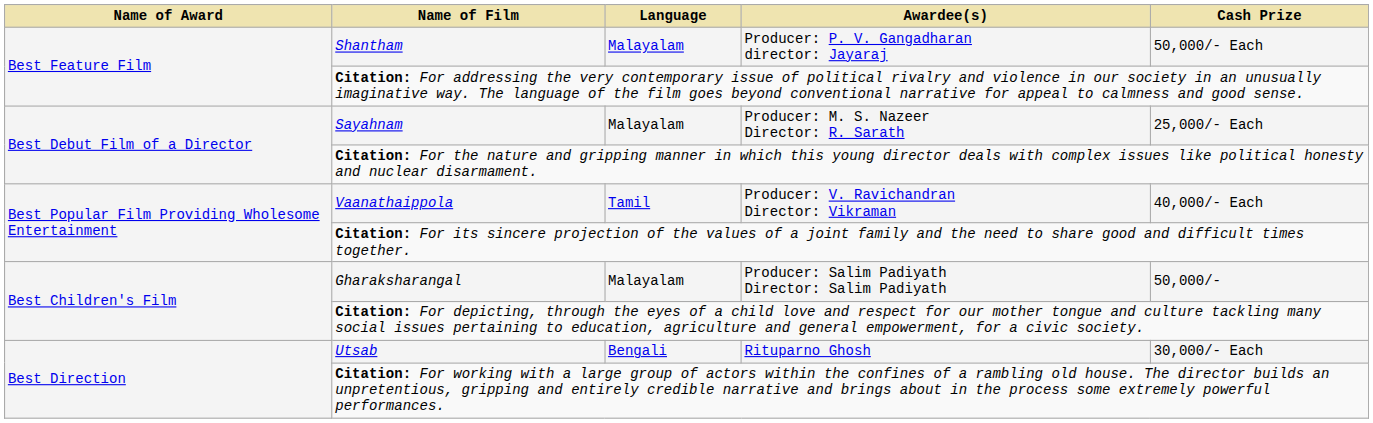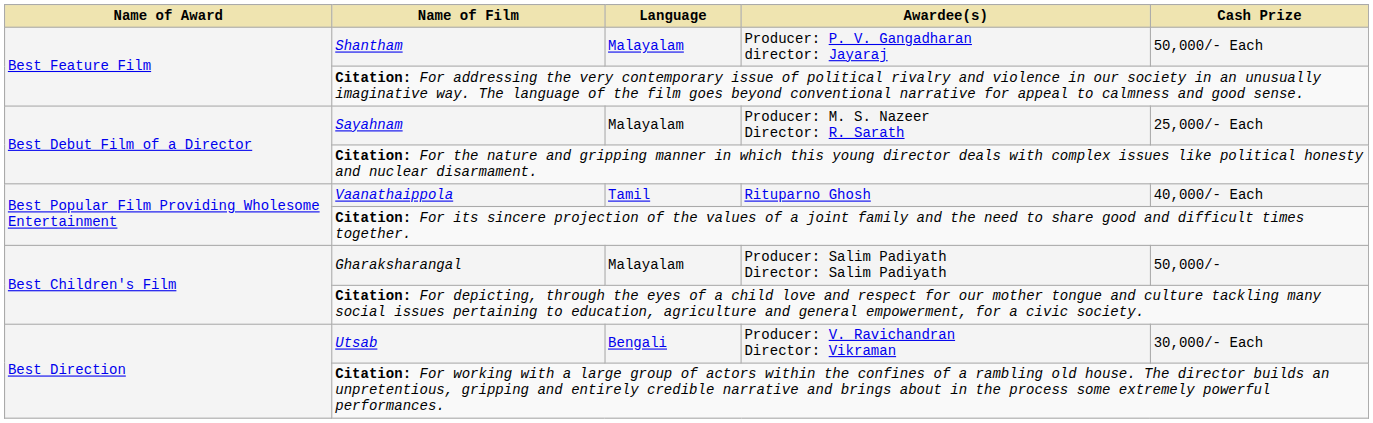Vaanathaippola | Awardee(s): Producer: V. Ravichandran Director: Vikraman -> Rituparno Ghosh
Utsab | Awardee(s): Rituparno Ghosh -> Producer: V. Ravichandran Director: Vikraman
